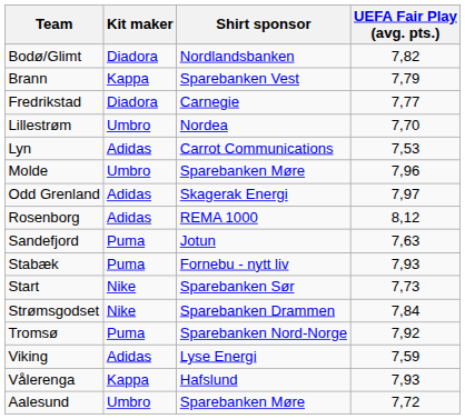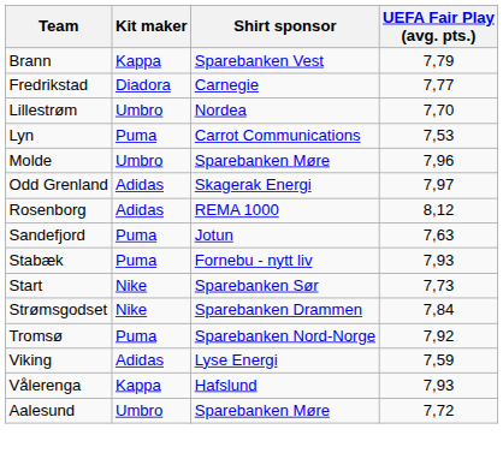- row: Bodø/Glimt | Diadora | Nordlandsbanken | 7,82
Lyn | Kit maker: Adidas -> Puma
